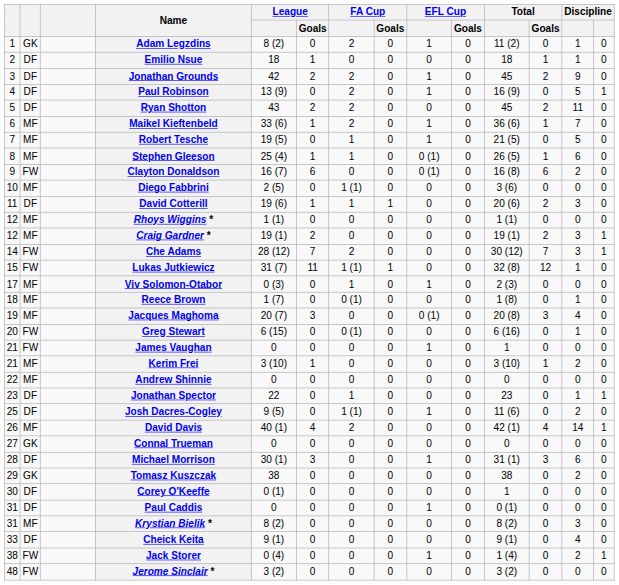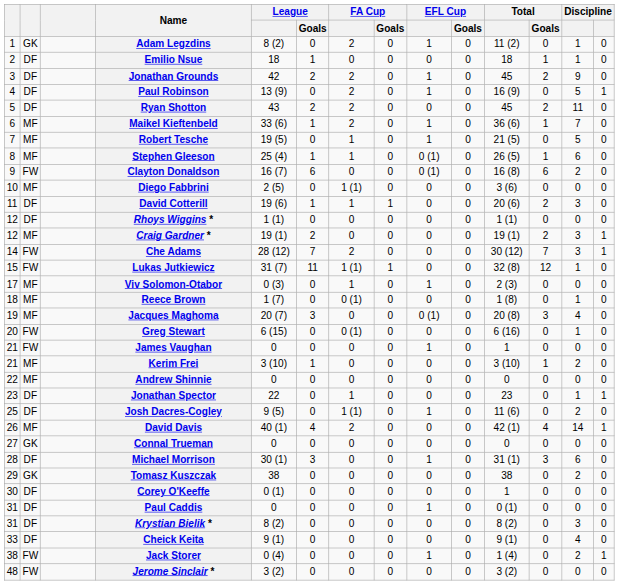Rhoys Wiggins * | column 2: MF -> DF
Krystian Bielik * | column 2: MF -> DF
